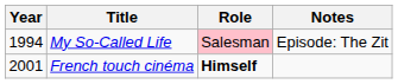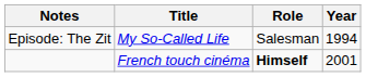columns swapped: Year <-> Notes
My So-Called Life | Role: pink background -> no background
